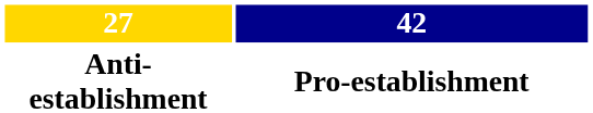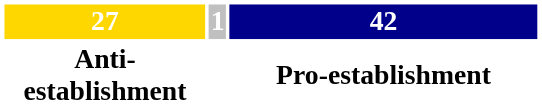+ column: 1
